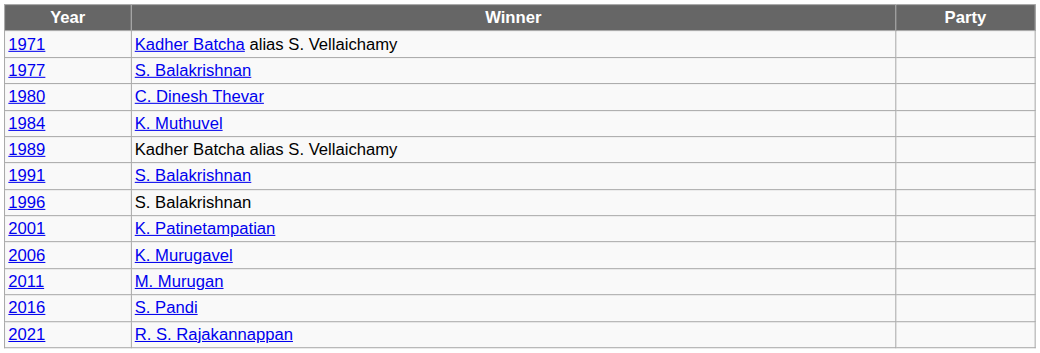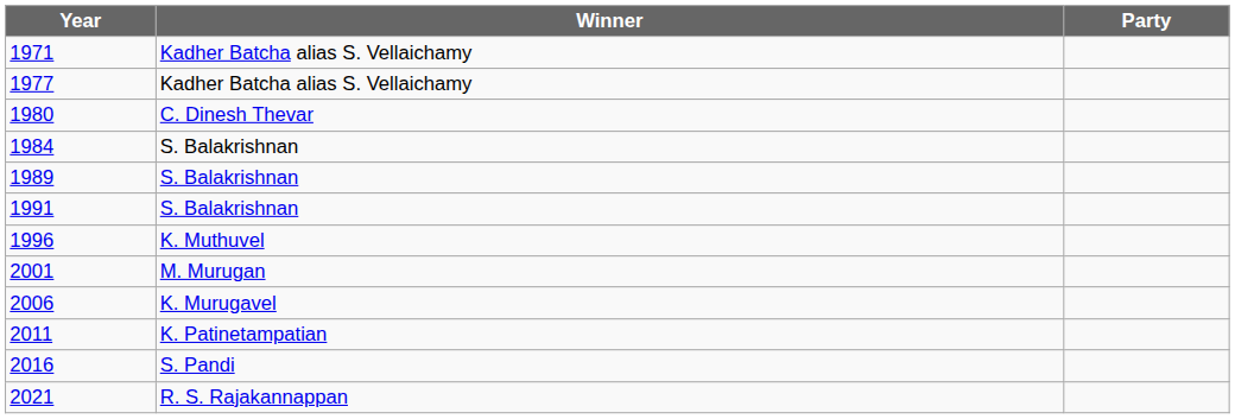1977 | Winner: S. Balakrishnan -> Kadher Batcha alias S. Vellaichamy
1984 | Winner: K. Muthuvel -> S. Balakrishnan
1989 | Winner: Kadher Batcha alias S. Vellaichamy -> S. Balakrishnan
1996 | Winner: S. Balakrishnan -> K. Muthuvel
2001 | Winner: K. Patinetampatian -> M. Murugan
2011 | Winner: M. Murugan -> K. Patinetampatian
